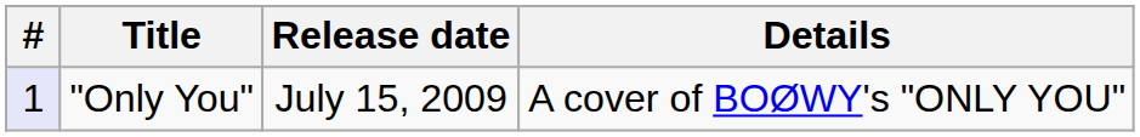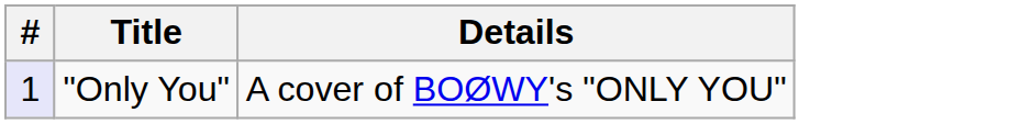- column: Release date | July 15, 2009
